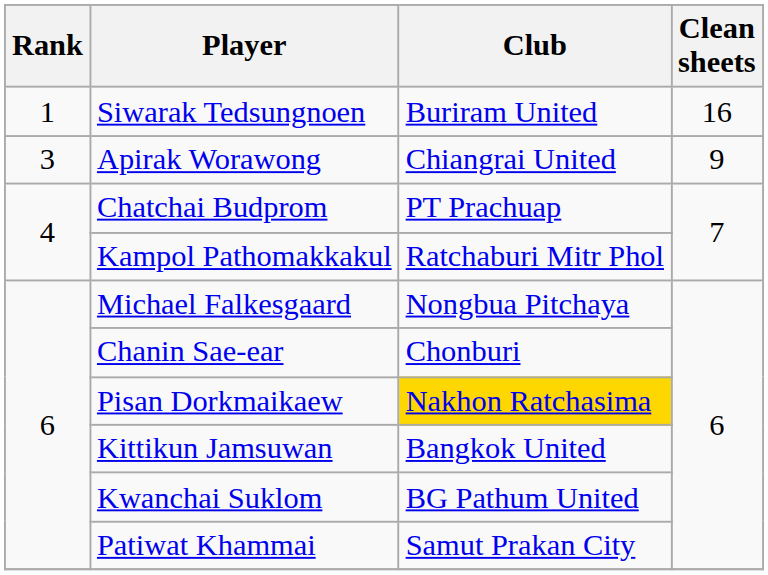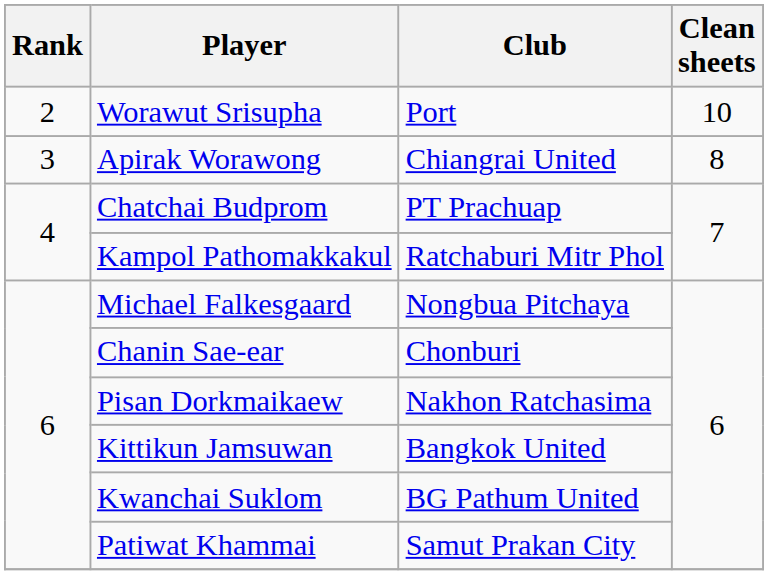- row: 1 | Siwarak Tedsungnoen | Buriram United | 16
+ row: 2 | Worawut Srisupha | Port | 10
Apirak Worawong | Clean sheets: 9 -> 8
Pisan Dorkmaikaew | Club: gold background -> no background
